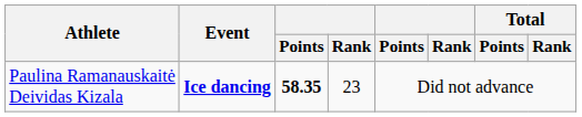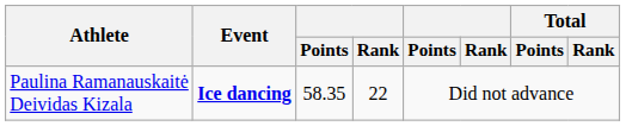Paulina Ramanauskaitė Deividas Kizala | column 3: bold -> normal
Paulina Ramanauskaitė Deividas Kizala | column 4: 23 -> 22
